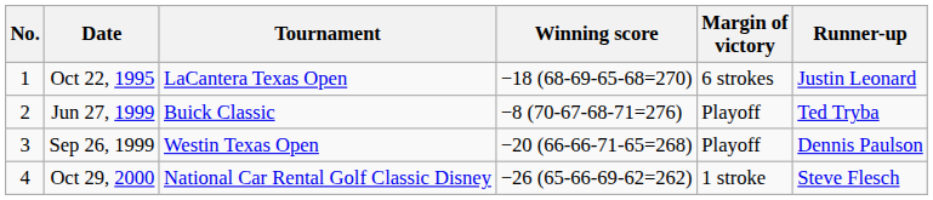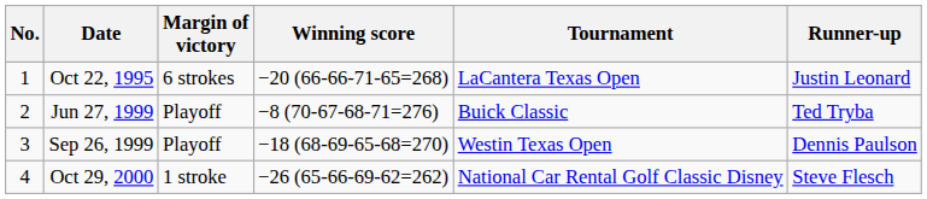columns swapped: Tournament <-> Margin of victory
Oct 22, 1995 | Winning score: −18 (68-69-65-68=270) -> −20 (66-66-71-65=268)
Sep 26, 1999 | Winning score: −20 (66-66-71-65=268) -> −18 (68-69-65-68=270)
